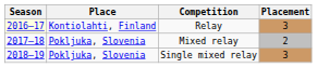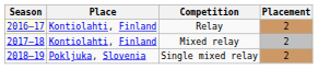Relay | Placement: 3 -> 2
Mixed relay | Place: Pokljuka, Slovenia -> Kontiolahti, Finland
Single mixed relay | Placement: 3 -> 2
